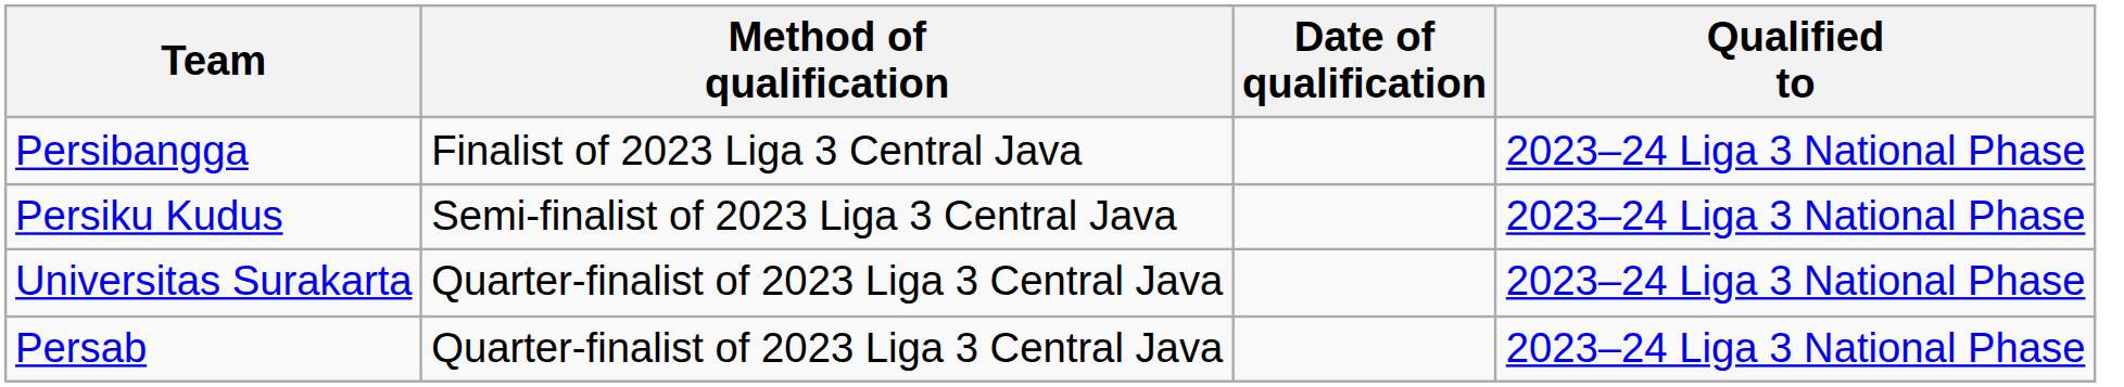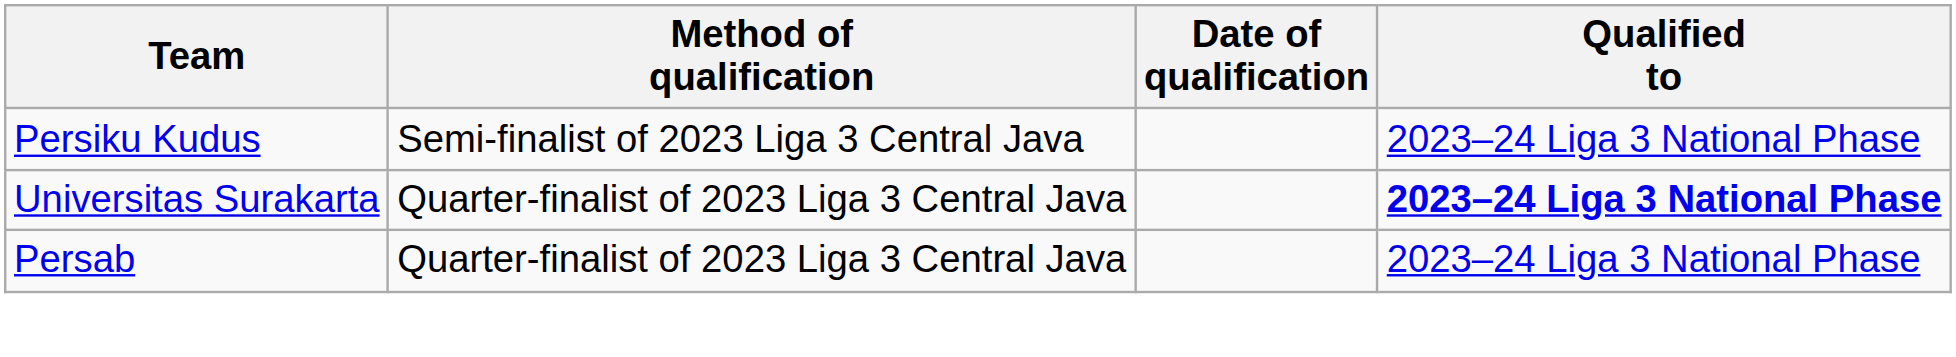- row: Persibangga | Finalist of 2023 Liga 3 Central Java | 2023–24 Liga 3 National Phase
Universitas Surakarta | Qualified to: normal -> bold
